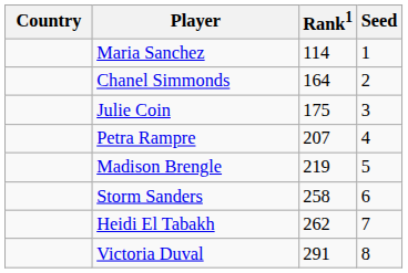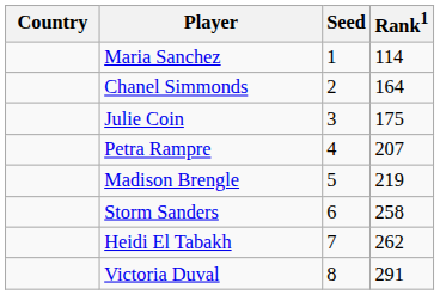columns swapped: Rank1 <-> Seed
